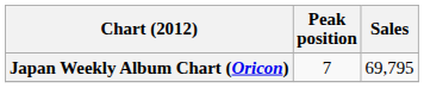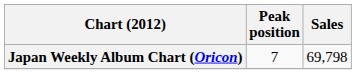Japan Weekly Album Chart (Oricon) | Sales: 69,795 -> 69,798
